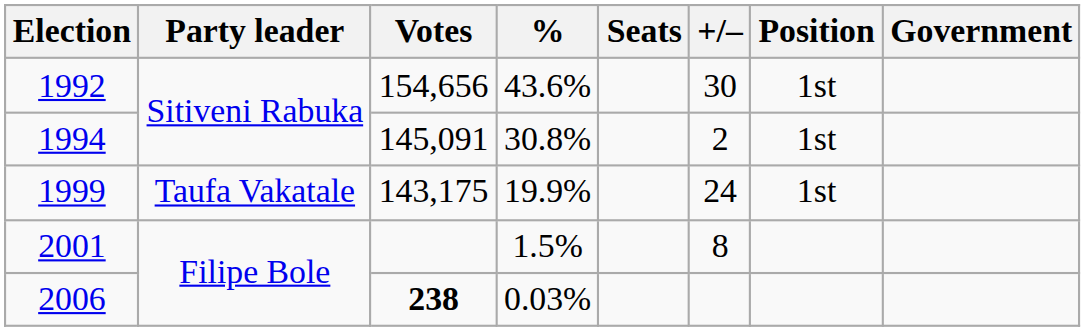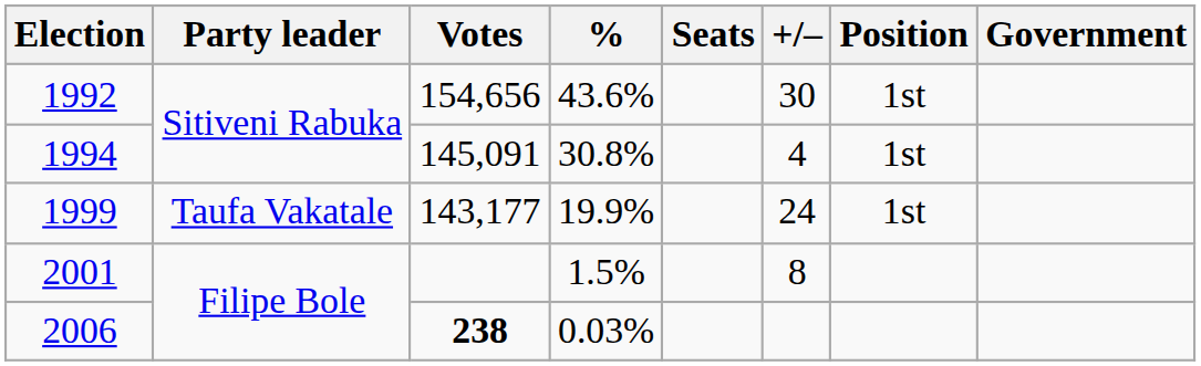1994 | +/–: 2 -> 4
1999 | Votes: 143,175 -> 143,177
